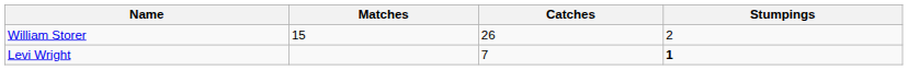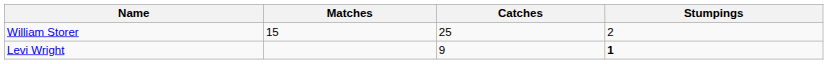William Storer | Catches: 26 -> 25
Levi Wright | Catches: 7 -> 9
